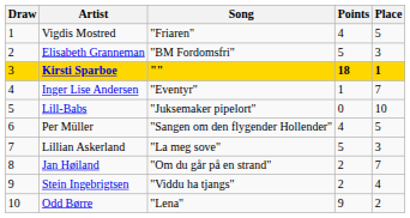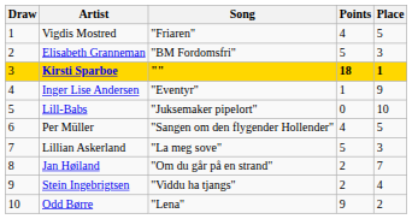Inger Lise Andersen | Place: 7 -> 9
